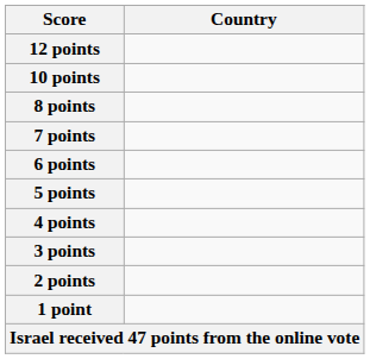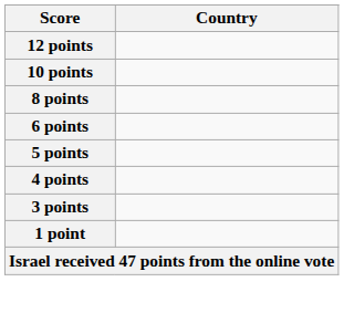- row: 7 points
- row: 2 points
